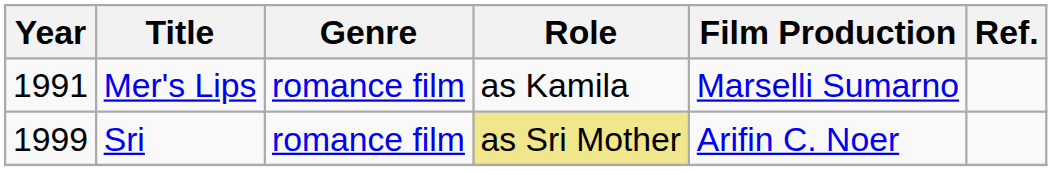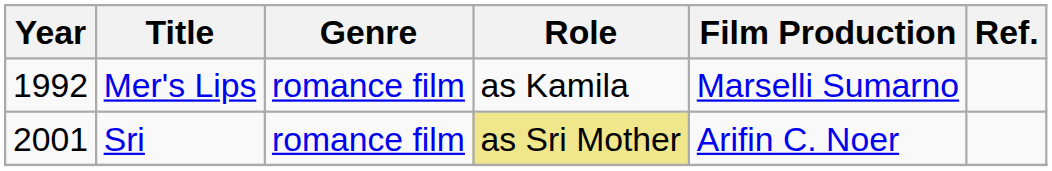Mer's Lips | Year: 1991 -> 1992
Sri | Year: 1999 -> 2001
